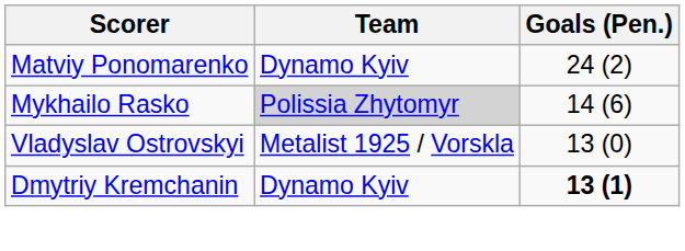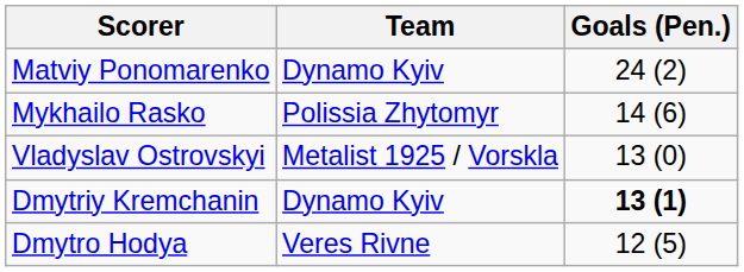Mykhailo Rasko | Team: lightgrey background -> no background
+ row: Dmytro Hodya | Veres Rivne | 12 (5)
